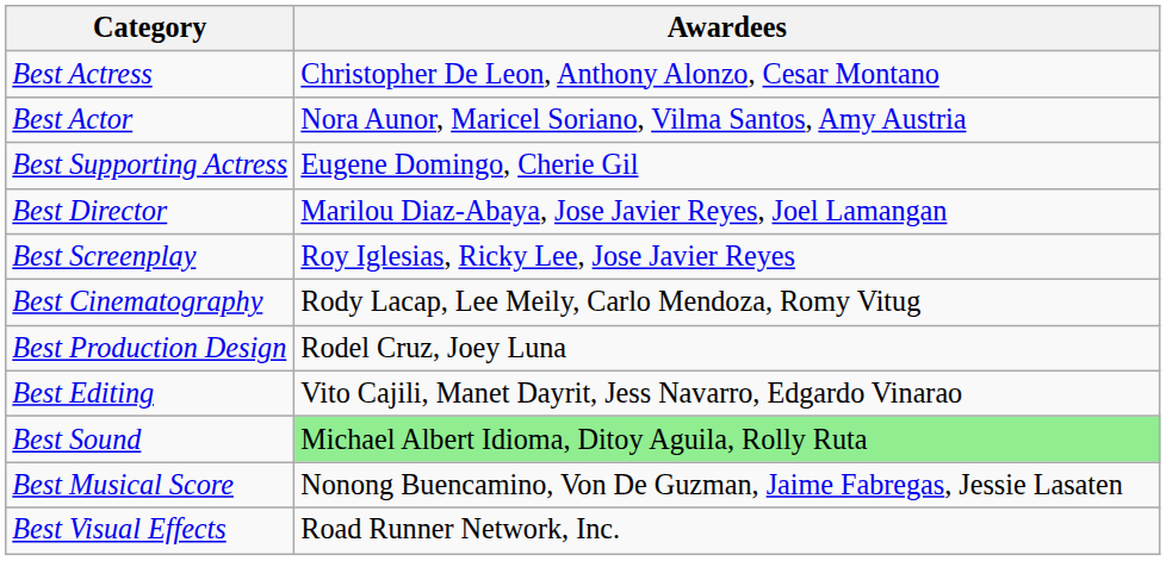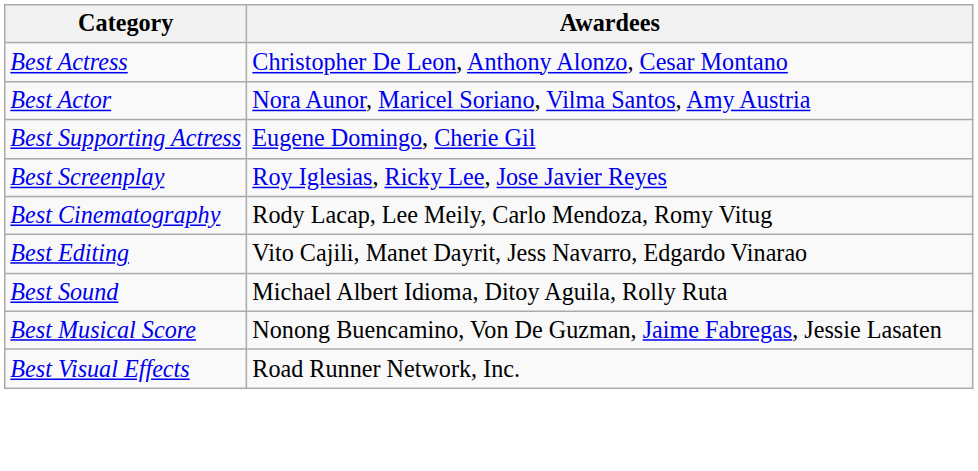- row: Best Director | Marilou Diaz-Abaya, Jose Javier Reyes, Joel Lamangan
- row: Best Production Design | Rodel Cruz, Joey Luna
Best Sound | Awardees: lightgreen background -> no background
